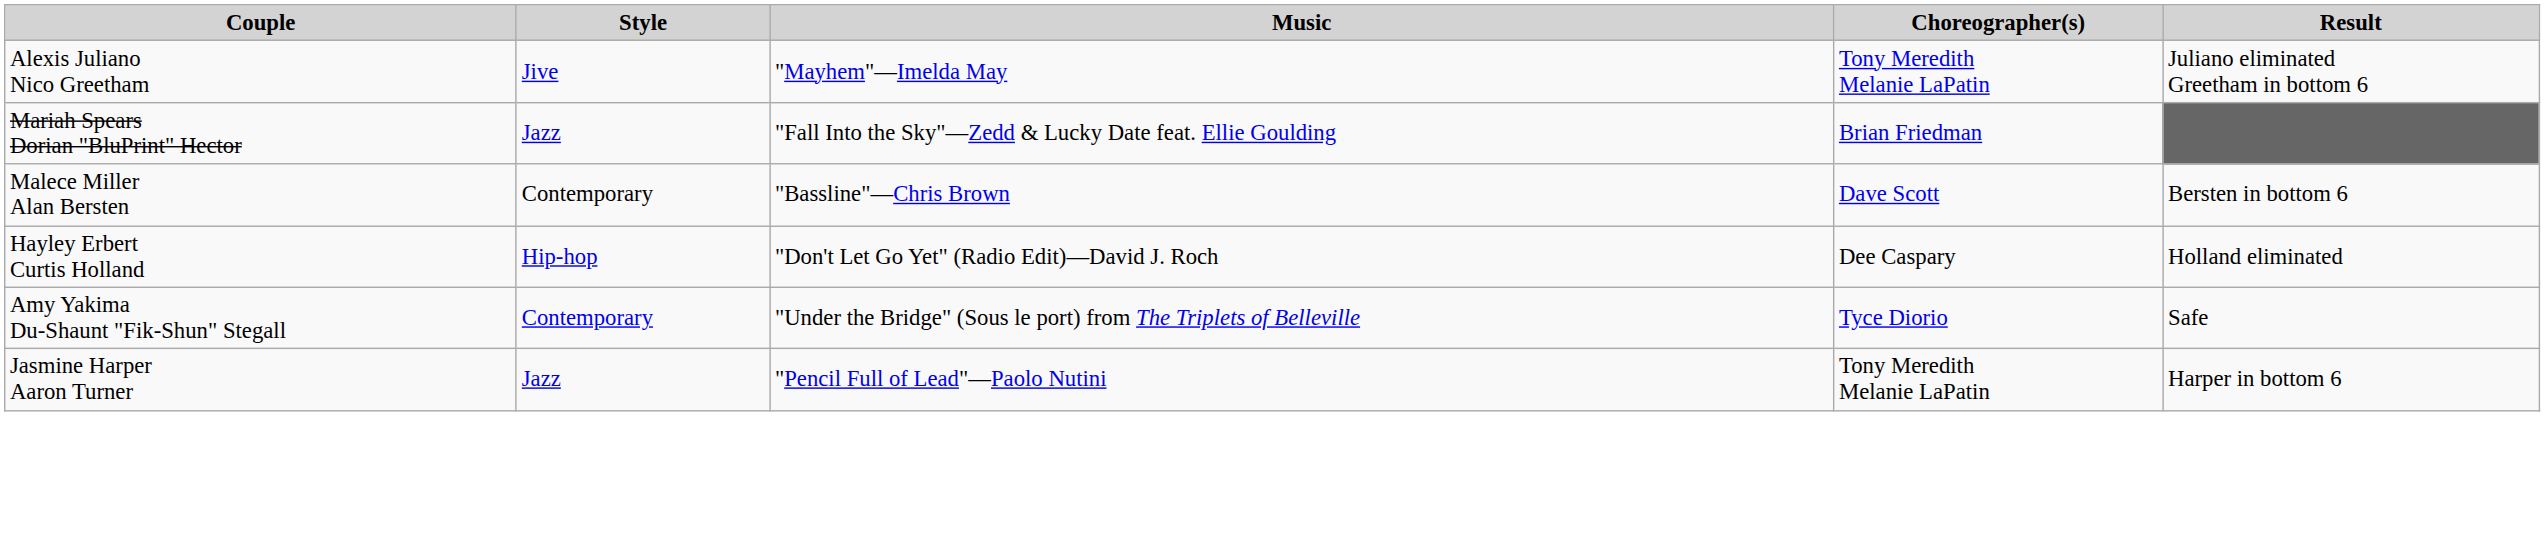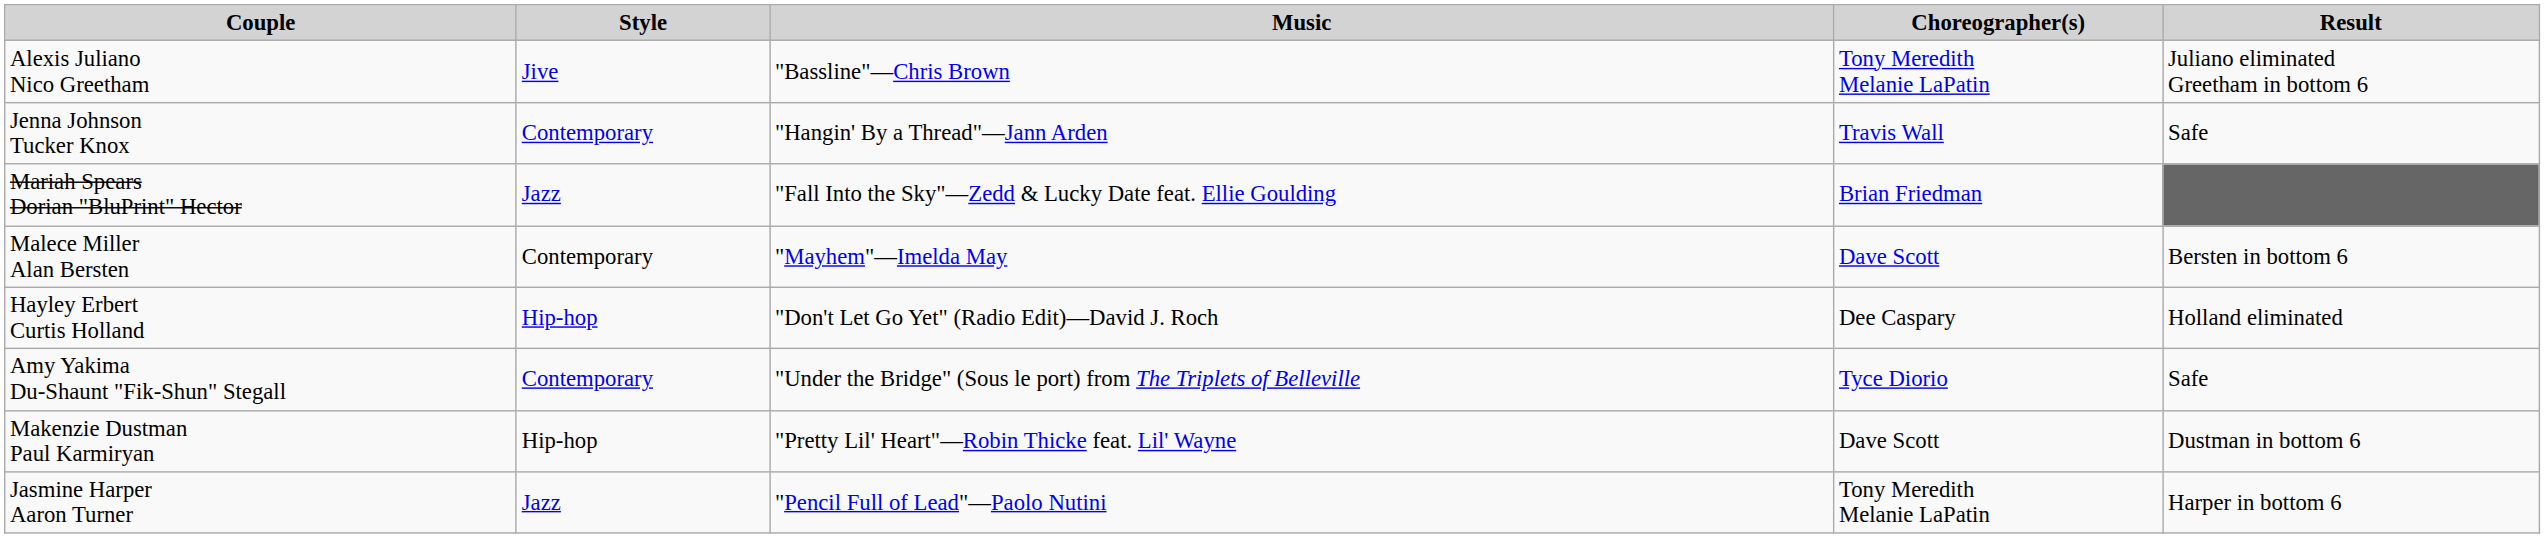Alexis Juliano Nico Greetham | Music: "Mayhem"—Imelda May -> "Bassline"—Chris Brown
+ row: Jenna Johnson Tucker Knox | Contemporary | "Hangin' By a Thread"—Jann Arden | Travis Wall | Safe
Malece Miller Alan Bersten | Music: "Bassline"—Chris Brown -> "Mayhem"—Imelda May
+ row: Makenzie Dustman Paul Karmiryan | Hip-hop | "Pretty Lil' Heart"—Robin Thicke feat. Lil' Wayne | Dave Scott | Dustman in bottom 6
